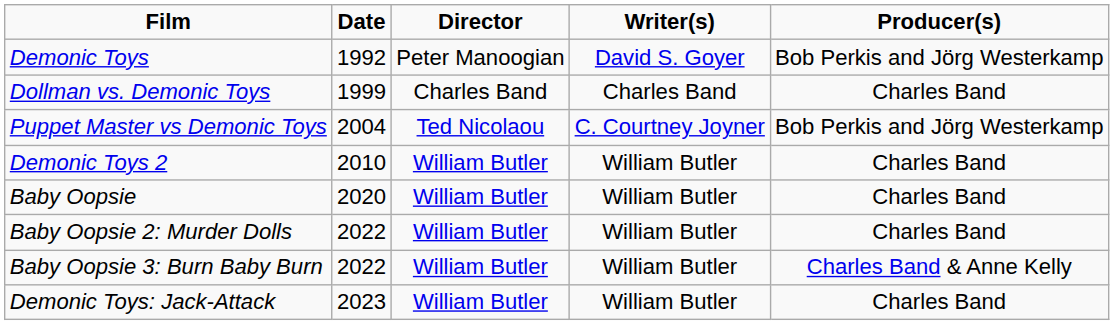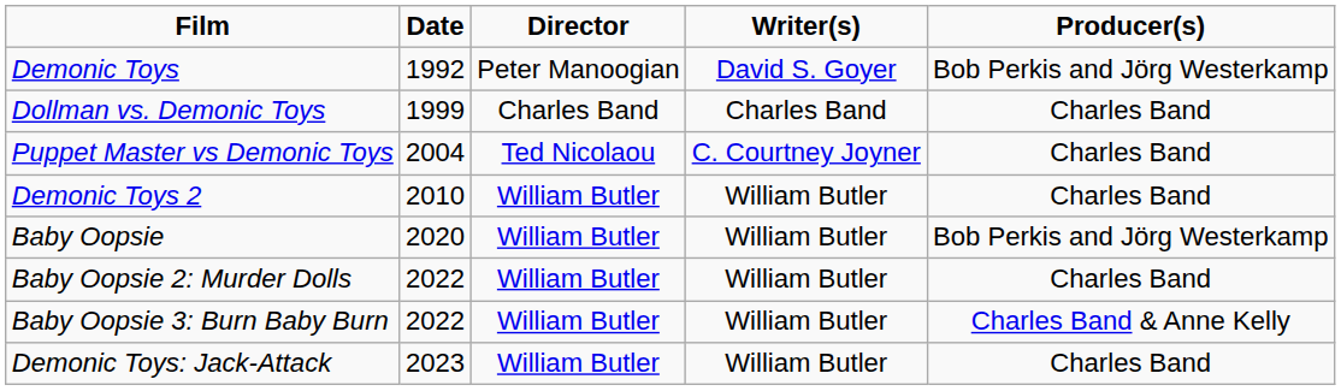Puppet Master vs Demonic Toys | Producer(s): Bob Perkis and Jörg Westerkamp -> Charles Band
Baby Oopsie | Producer(s): Charles Band -> Bob Perkis and Jörg Westerkamp
